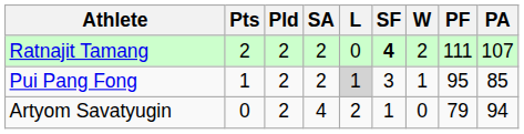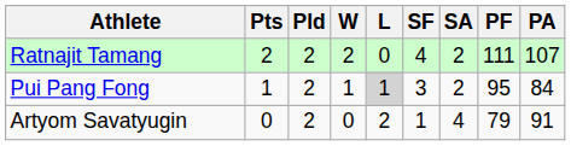columns swapped: W <-> SA
Ratnajit Tamang | SF: bold -> normal
Pui Pang Fong | PA: 85 -> 84
Artyom Savatyugin | PA: 94 -> 91
